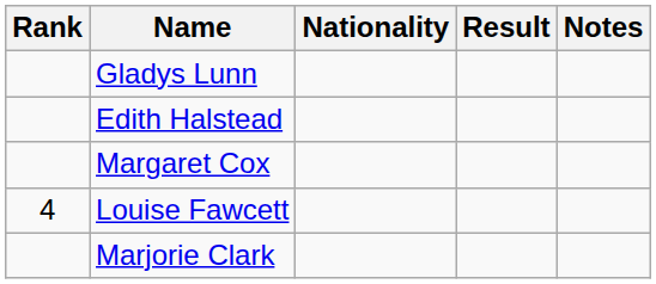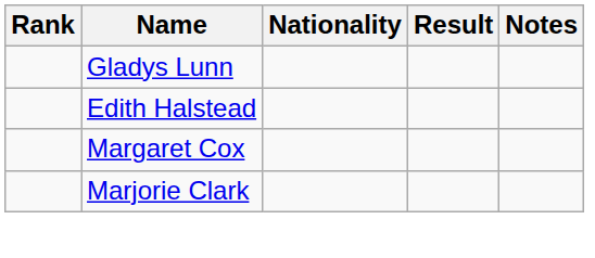- row: 4 | Louise Fawcett
